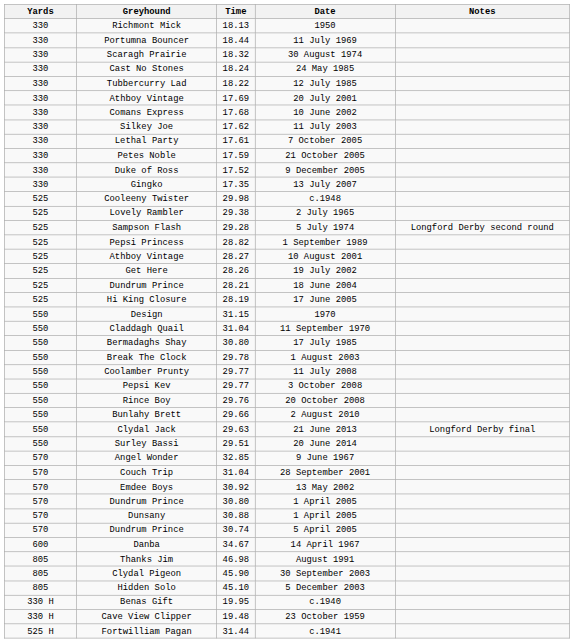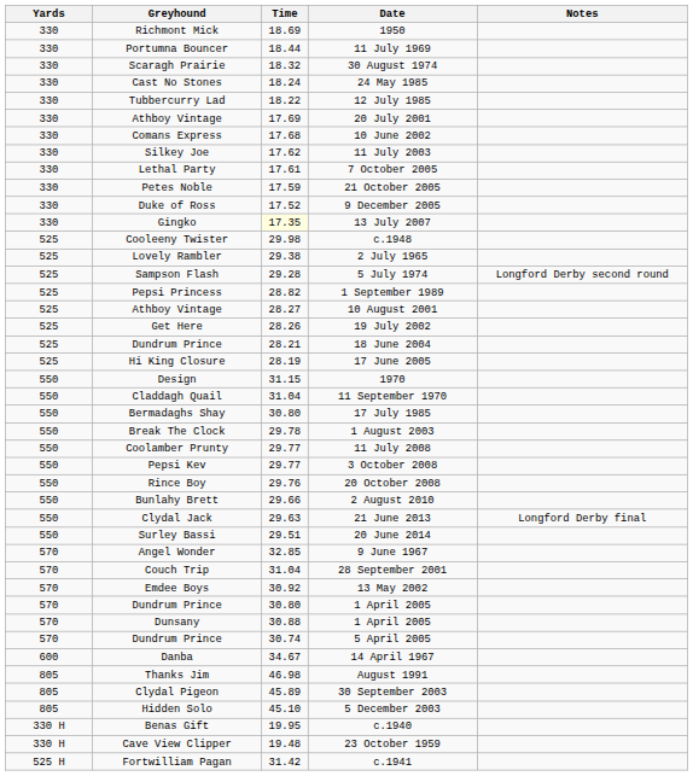1950 | Time: 18.13 -> 18.69
13 July 2007 | Time: no background -> lightyellow background
30 September 2003 | Time: 45.90 -> 45.89
c.1941 | Time: 31.44 -> 31.42
